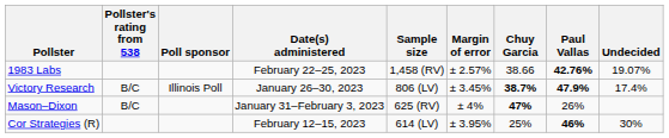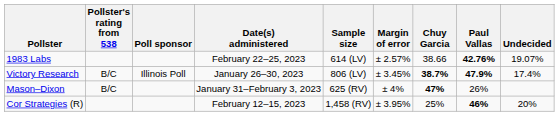1983 Labs | Sample size: 1,458 (RV) -> 614 (LV)
Cor Strategies (R) | Sample size: 614 (LV) -> 1,458 (RV)
Cor Strategies (R) | Undecided: 30% -> 20%
